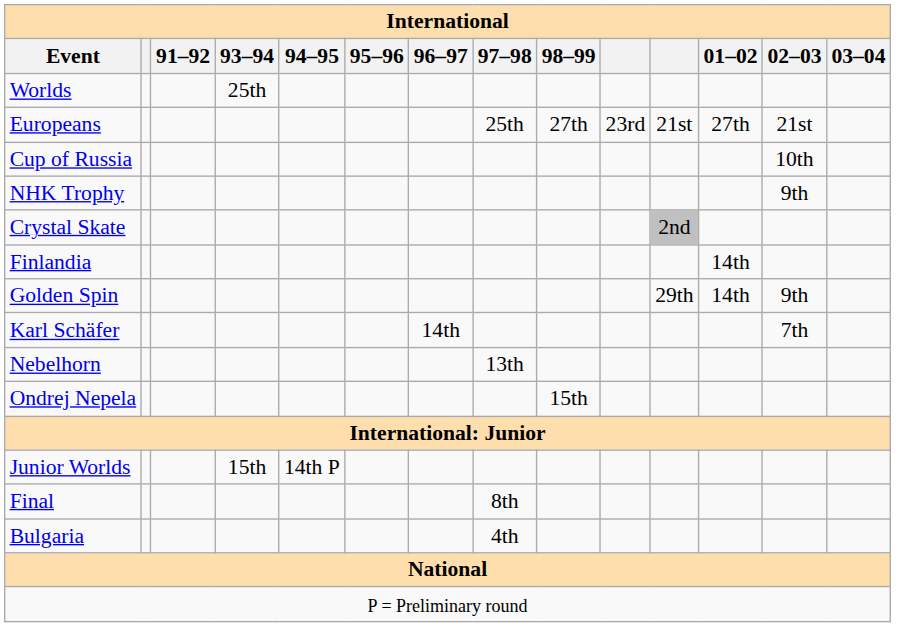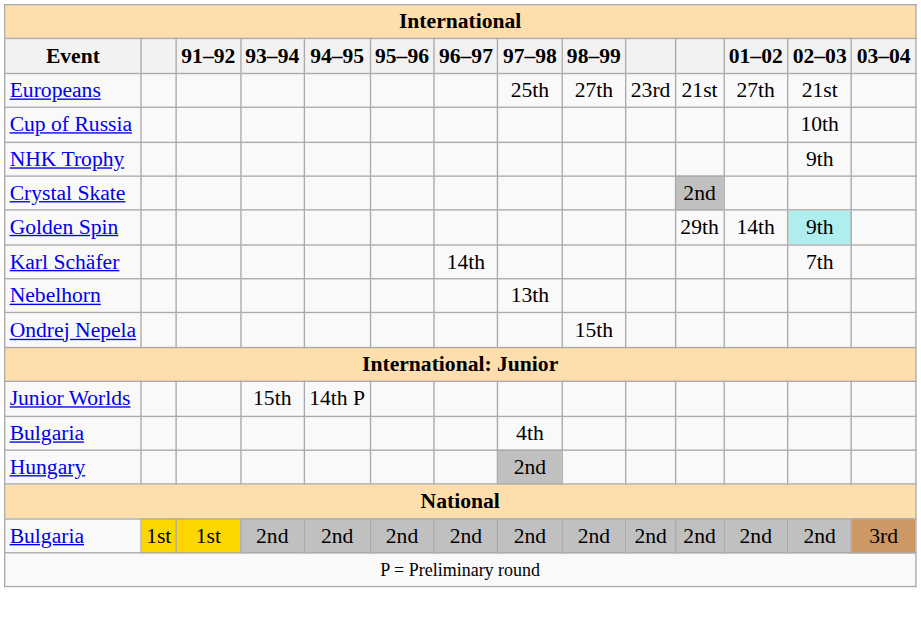- row: Worlds | 25th
- row: Finlandia | 14th
Golden Spin | 02–03: no background -> paleturquoise background
- row: Final | 8th
+ row: Hungary | 2nd
+ row: Bulgaria | 1st | 1st | 2nd | 2nd | 2nd | 2nd | 2nd | 2nd | 2nd | 2nd | 2nd | 2nd | 3rd
